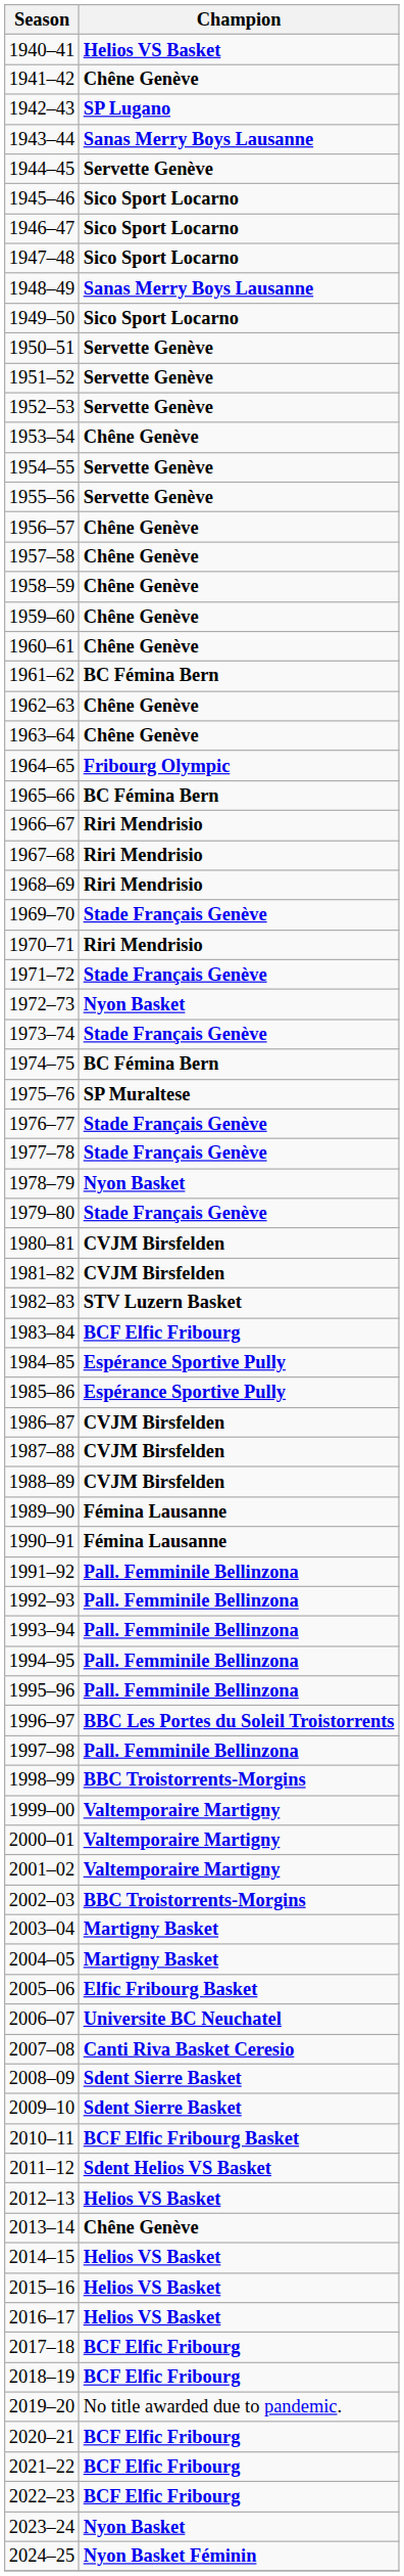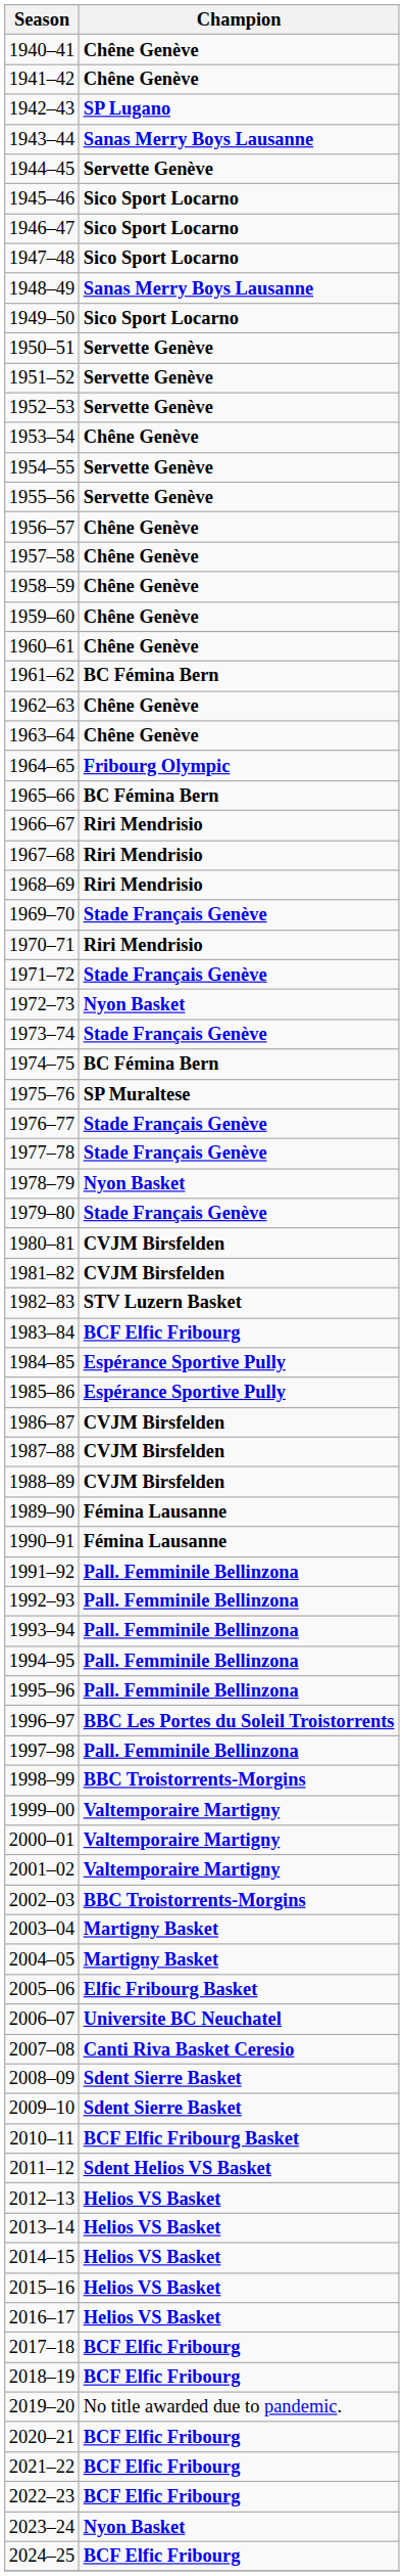1940–41 | Champion: Helios VS Basket -> Chêne Genève
2013–14 | Champion: Chêne Genève -> Helios VS Basket
2024–25 | Champion: Nyon Basket Féminin -> BCF Elfic Fribourg
